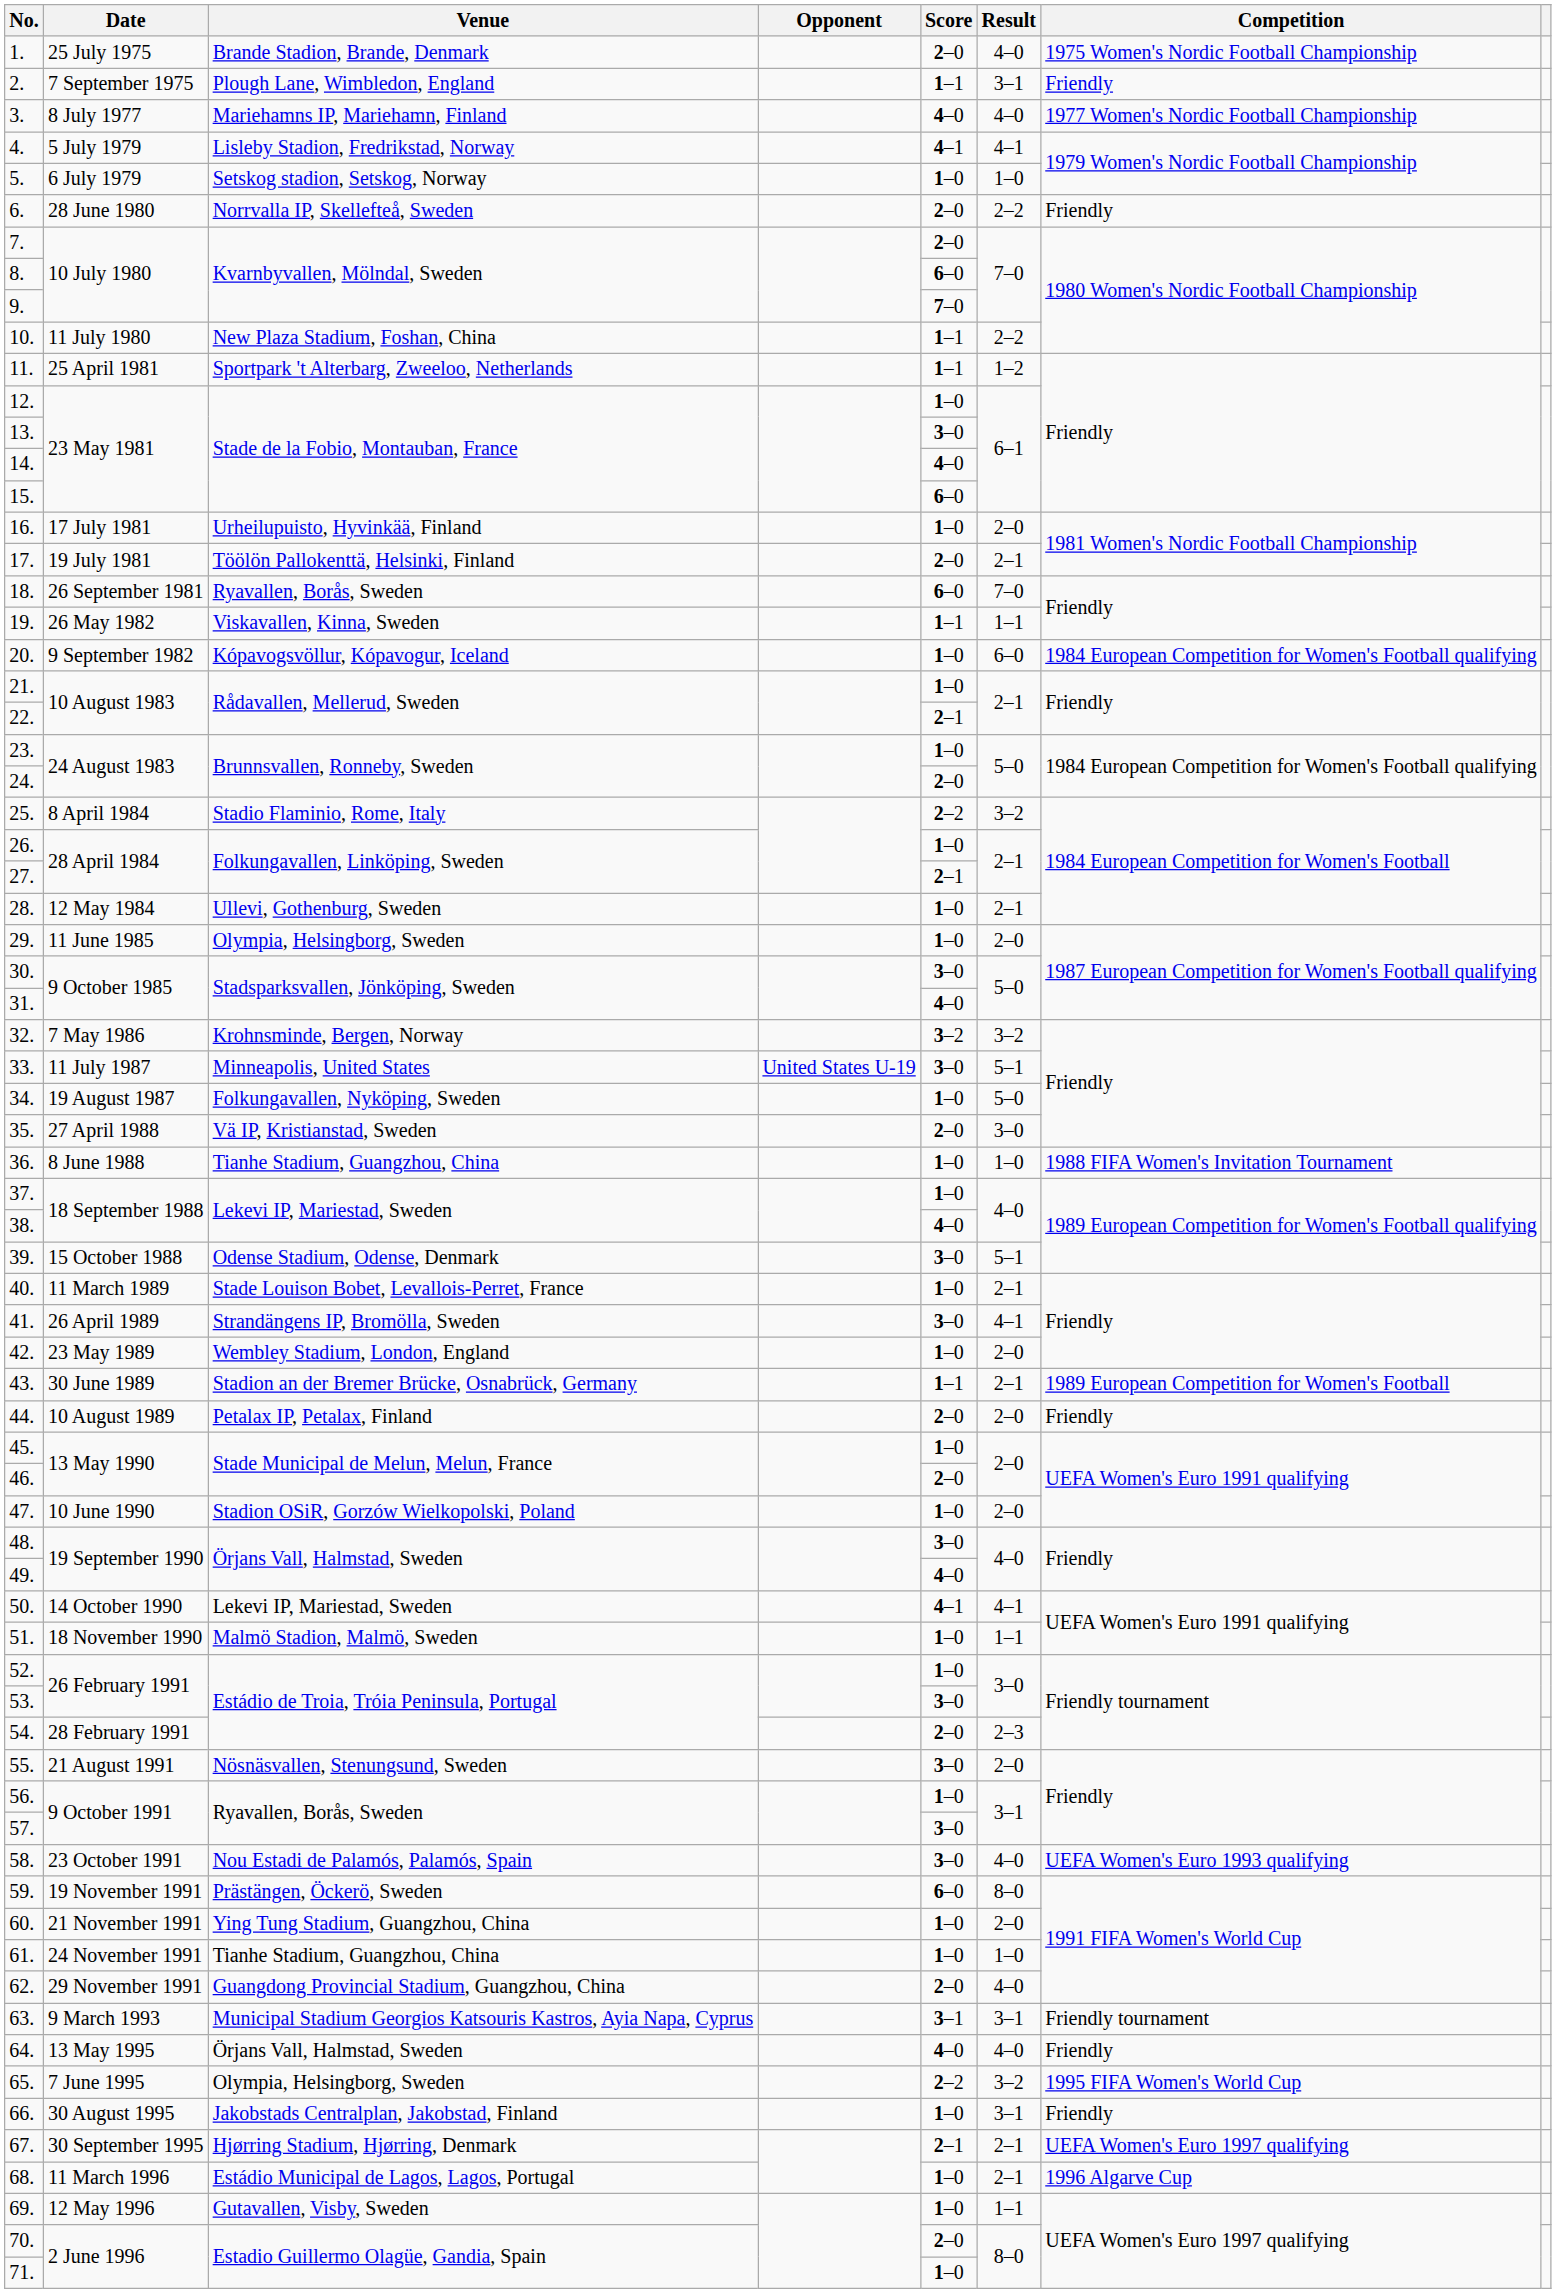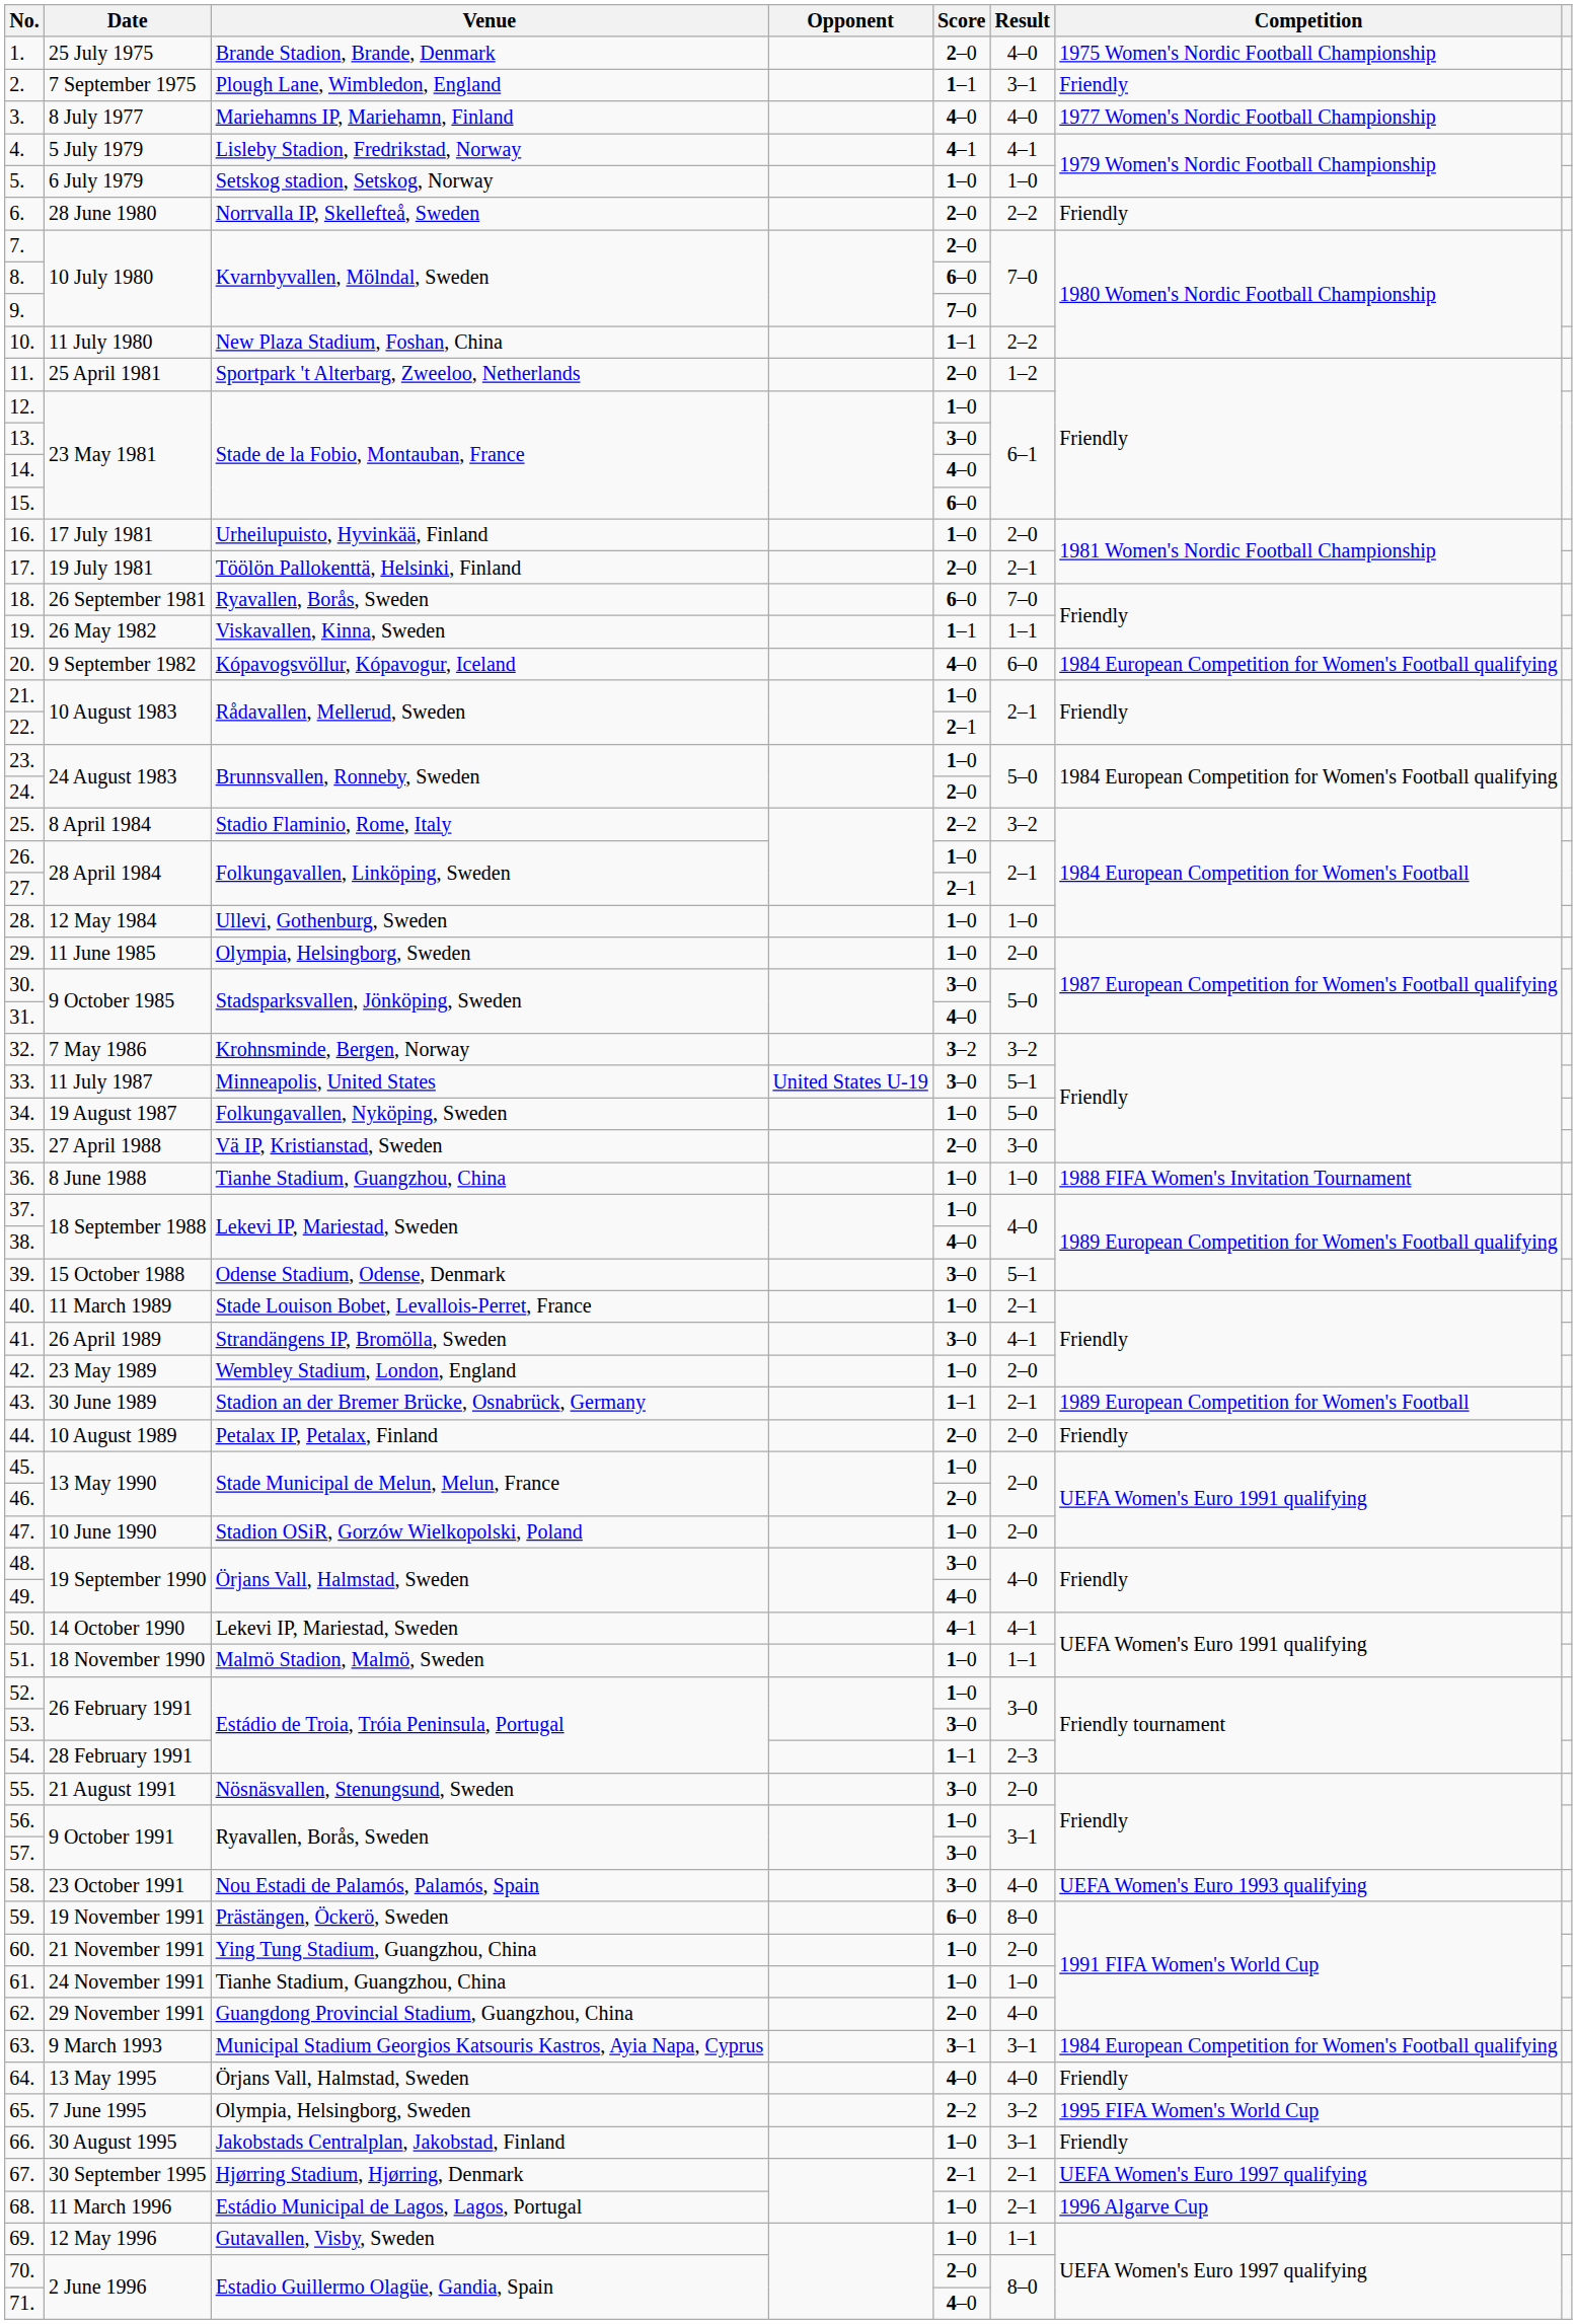11. | Score: 1–1 -> 2–0
20. | Score: 1–0 -> 4–0
28. | Result: 2–1 -> 1–0
54. | Score: 2–0 -> 1–1
63. | Competition: Friendly tournament -> 1984 European Competition for Women's Football qualifying
71. | Score: 1–0 -> 4–0
